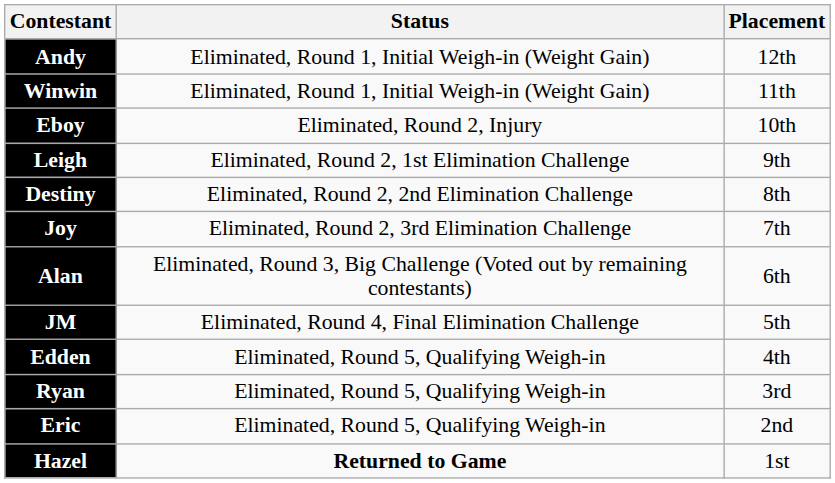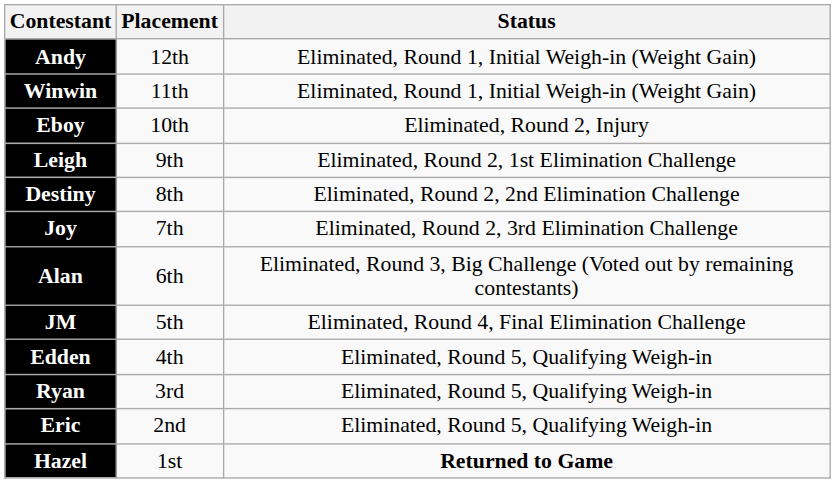columns swapped: Placement <-> Status
